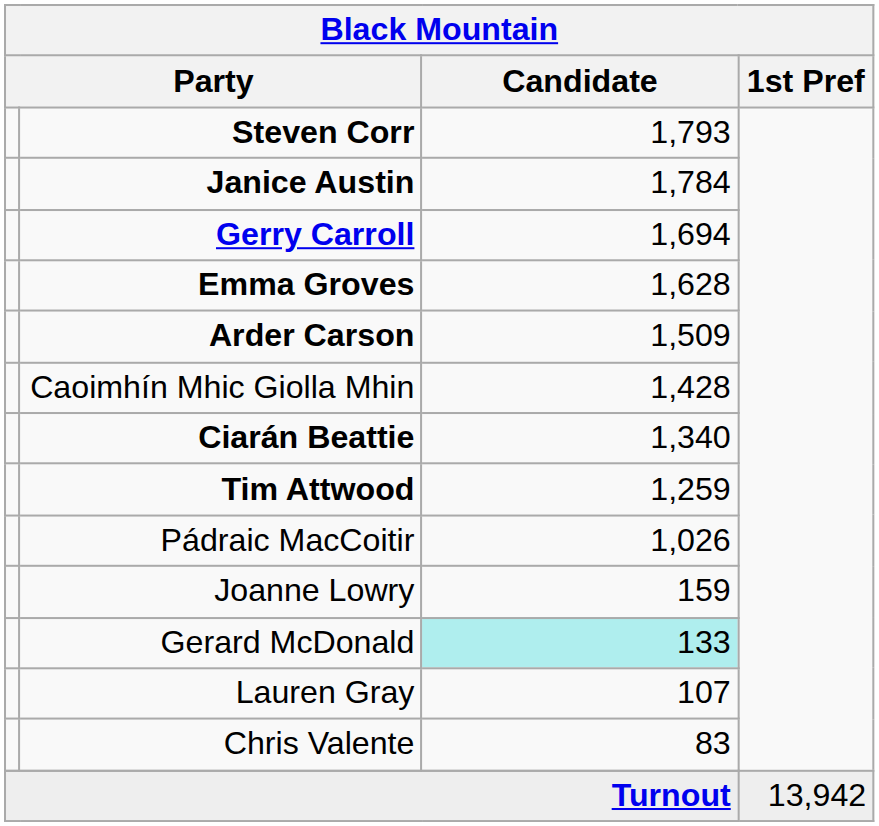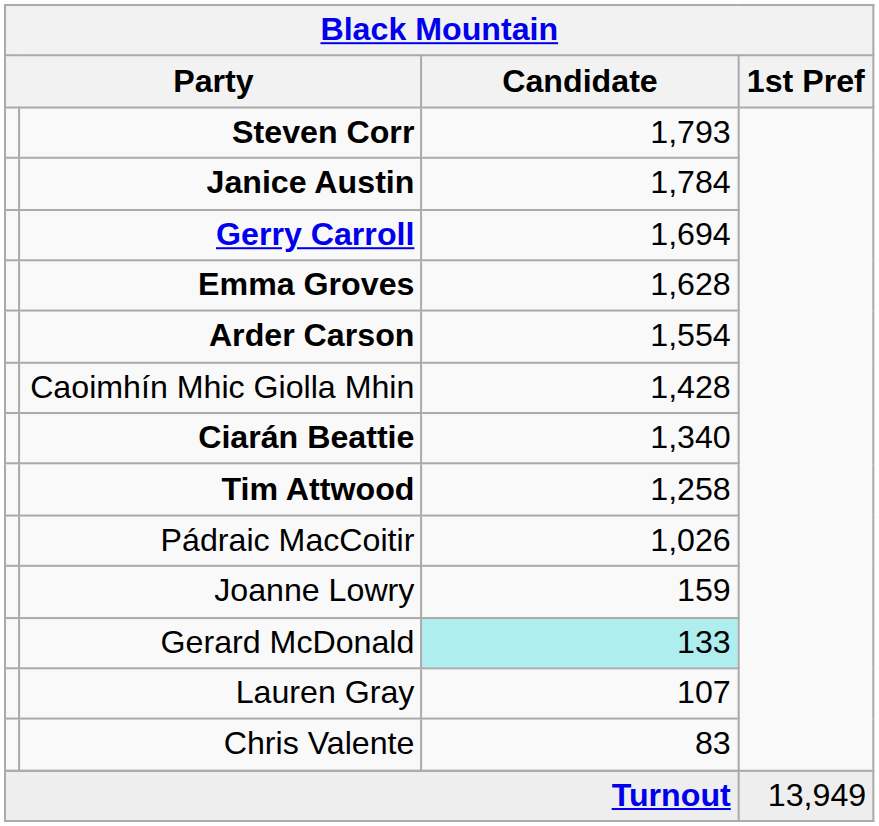Arder Carson | Candidate: 1,509 -> 1,554
Tim Attwood | Candidate: 1,259 -> 1,258
Turnout | 1st Pref: 13,942 -> 13,949
